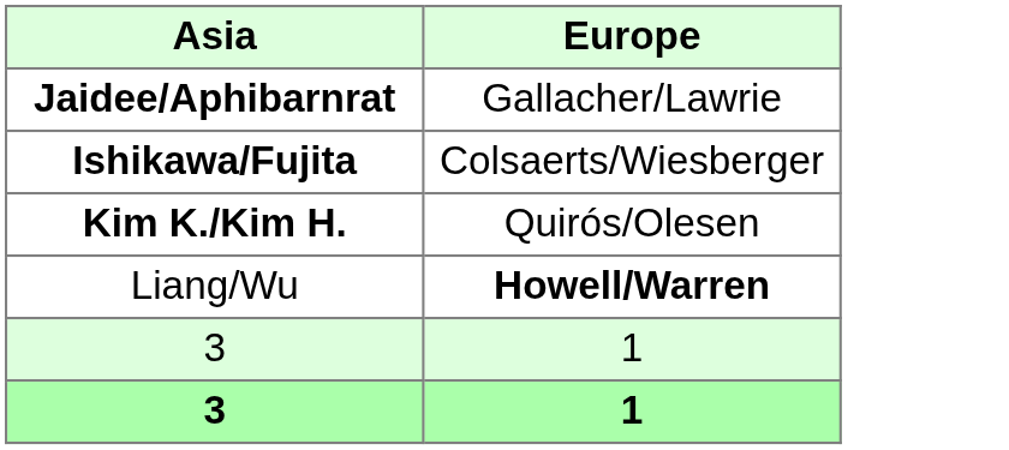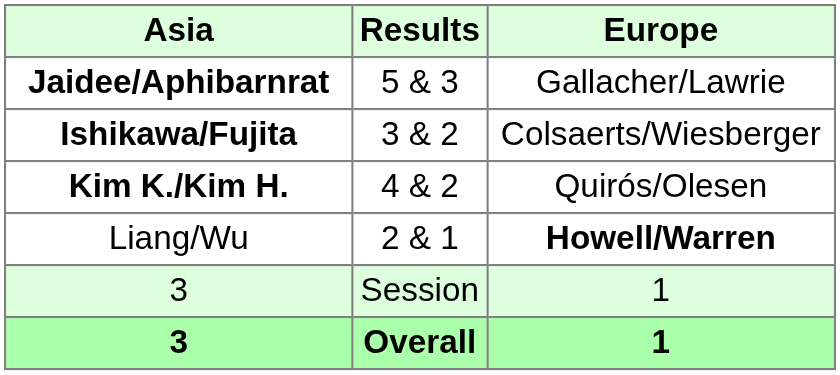+ column: Results | 5 & 3 | 3 & 2 | 4 & 2 | 2 & 1 | Session | Overall
